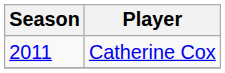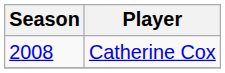Catherine Cox | Season: 2011 -> 2008
